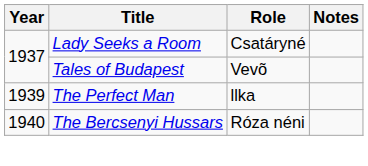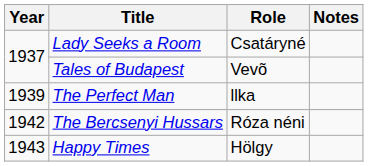The Bercsenyi Hussars | Year: 1940 -> 1942
+ row: 1943 | Happy Times | Hölgy
